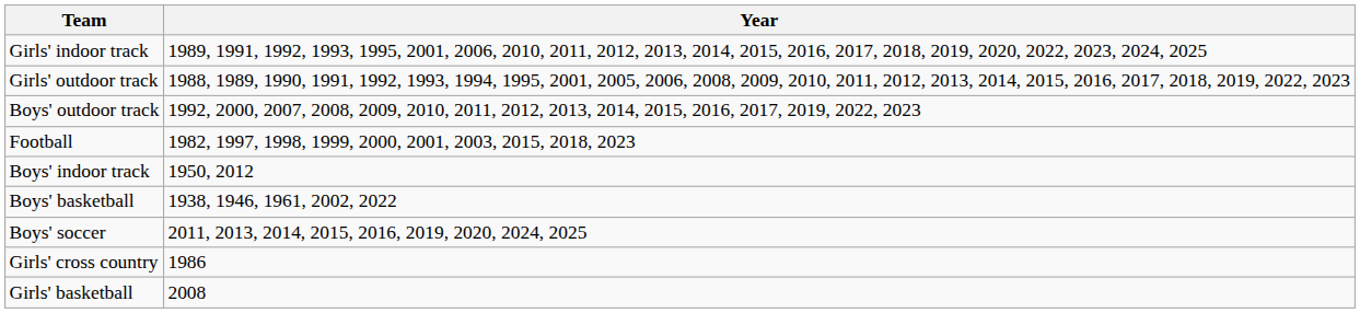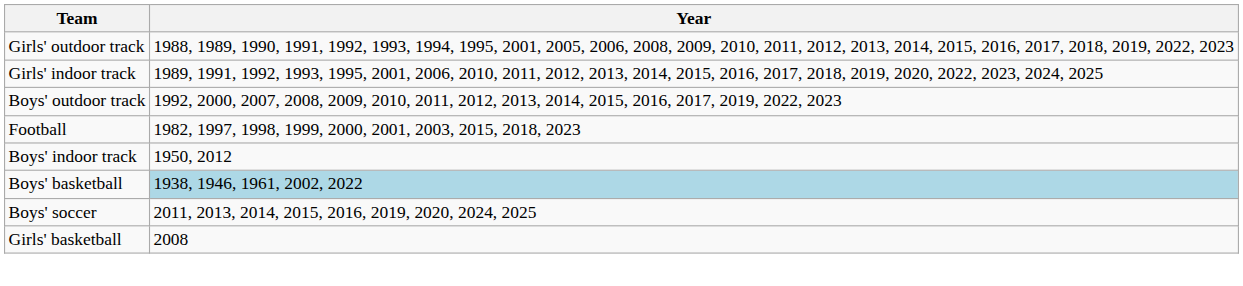rows swapped: Girls' outdoor track <-> Girls' indoor track
Boys' basketball | Year: no background -> lightblue background
- row: Girls' cross country | 1986
